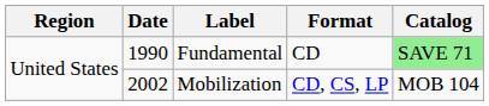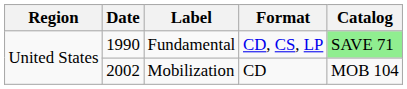Fundamental | Format: CD -> CD, CS, LP
Mobilization | Format: CD, CS, LP -> CD
